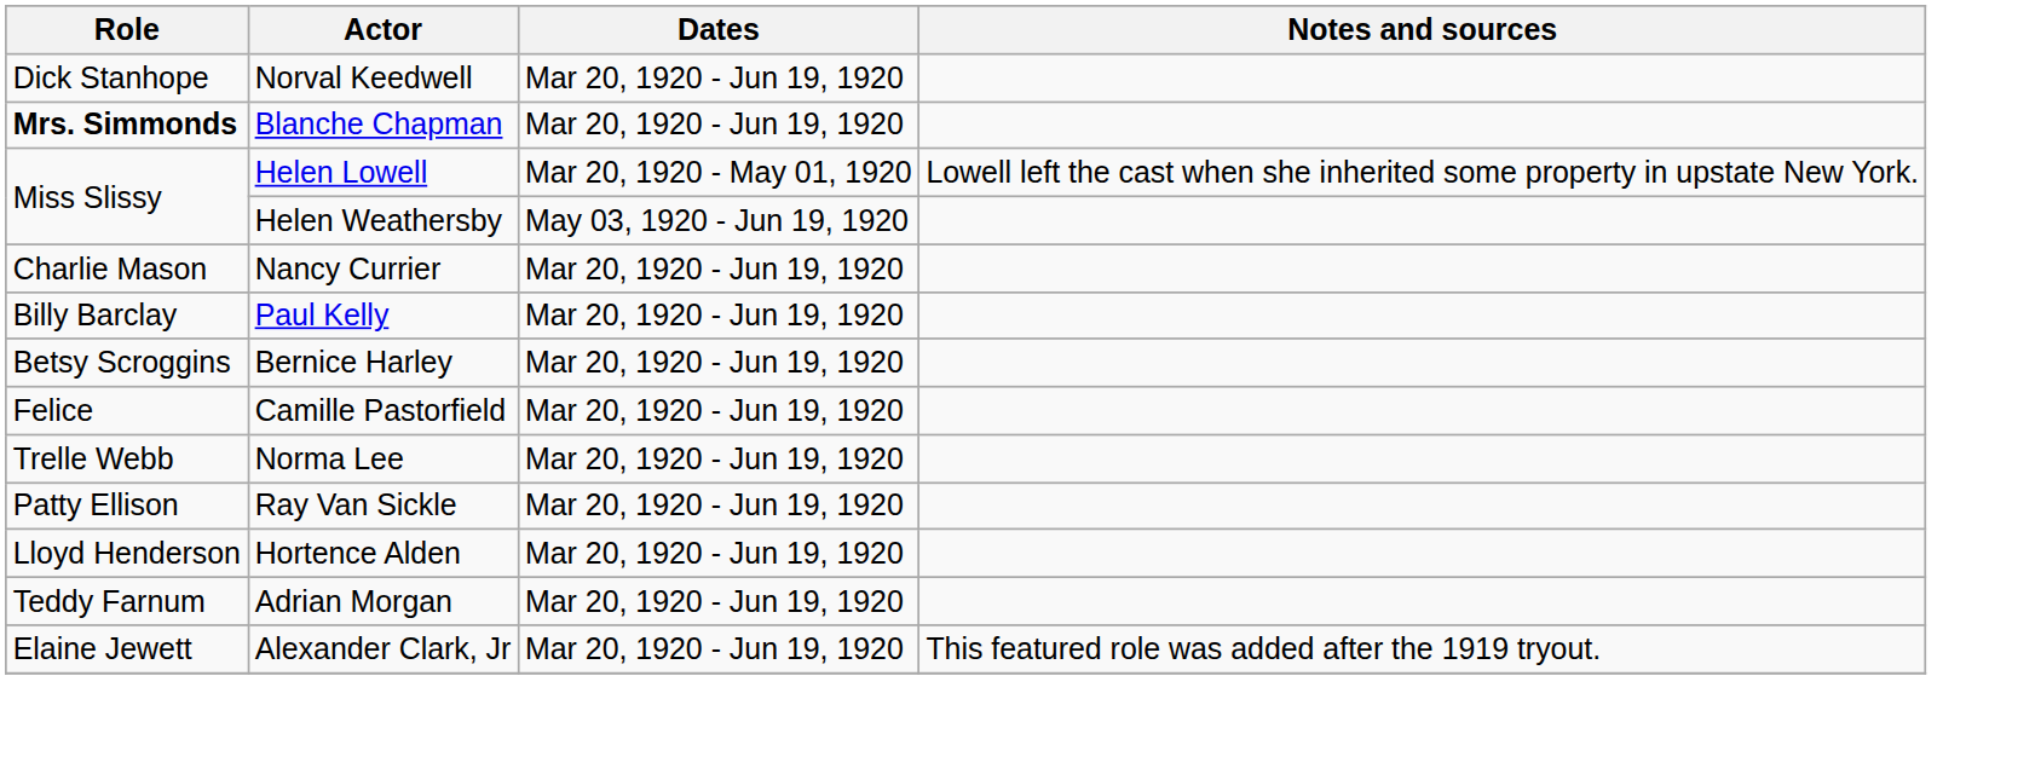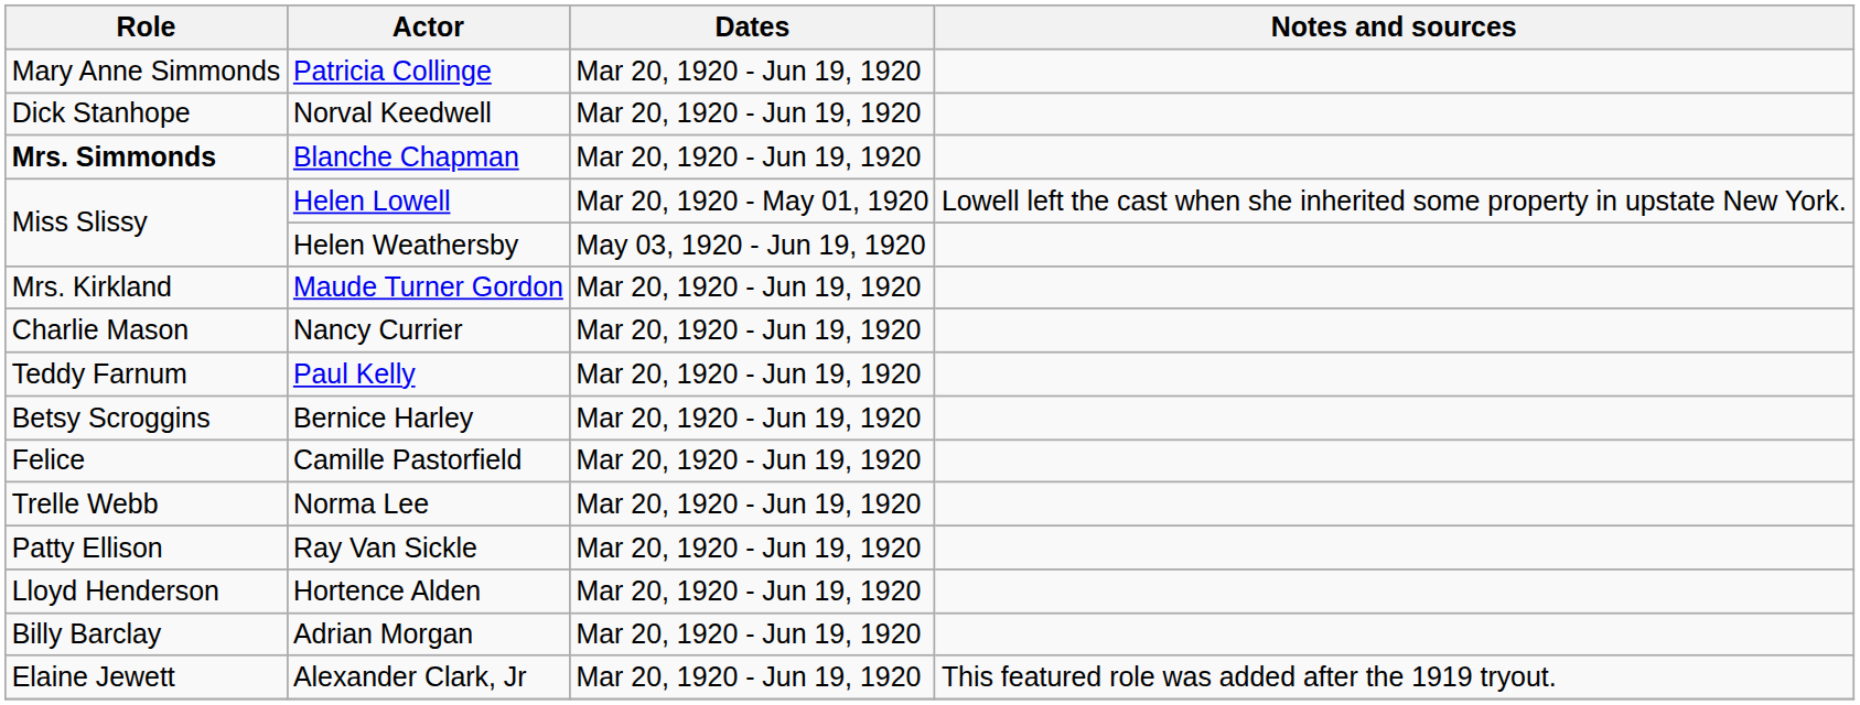+ row: Mary Anne Simmonds | Patricia Collinge | Mar 20, 1920 - Jun 19, 1920
+ row: Mrs. Kirkland | Maude Turner Gordon | Mar 20, 1920 - Jun 19, 1920
Paul Kelly | Role: Billy Barclay -> Teddy Farnum
Adrian Morgan | Role: Teddy Farnum -> Billy Barclay
